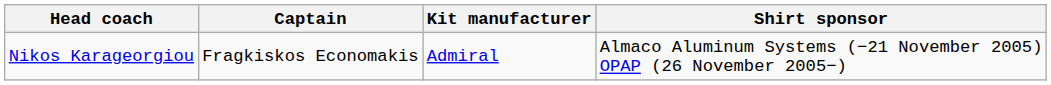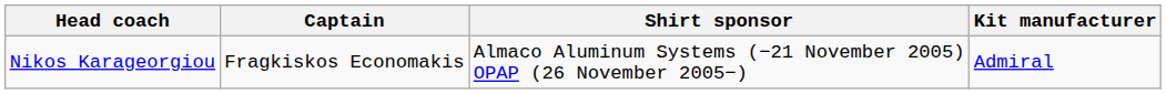columns swapped: Kit manufacturer <-> Shirt sponsor
